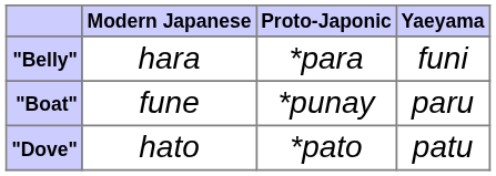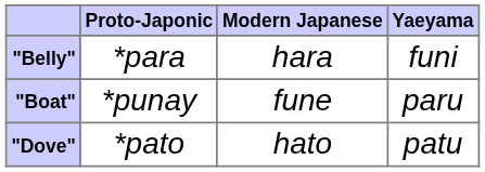columns swapped: Proto-Japonic <-> Modern Japanese
